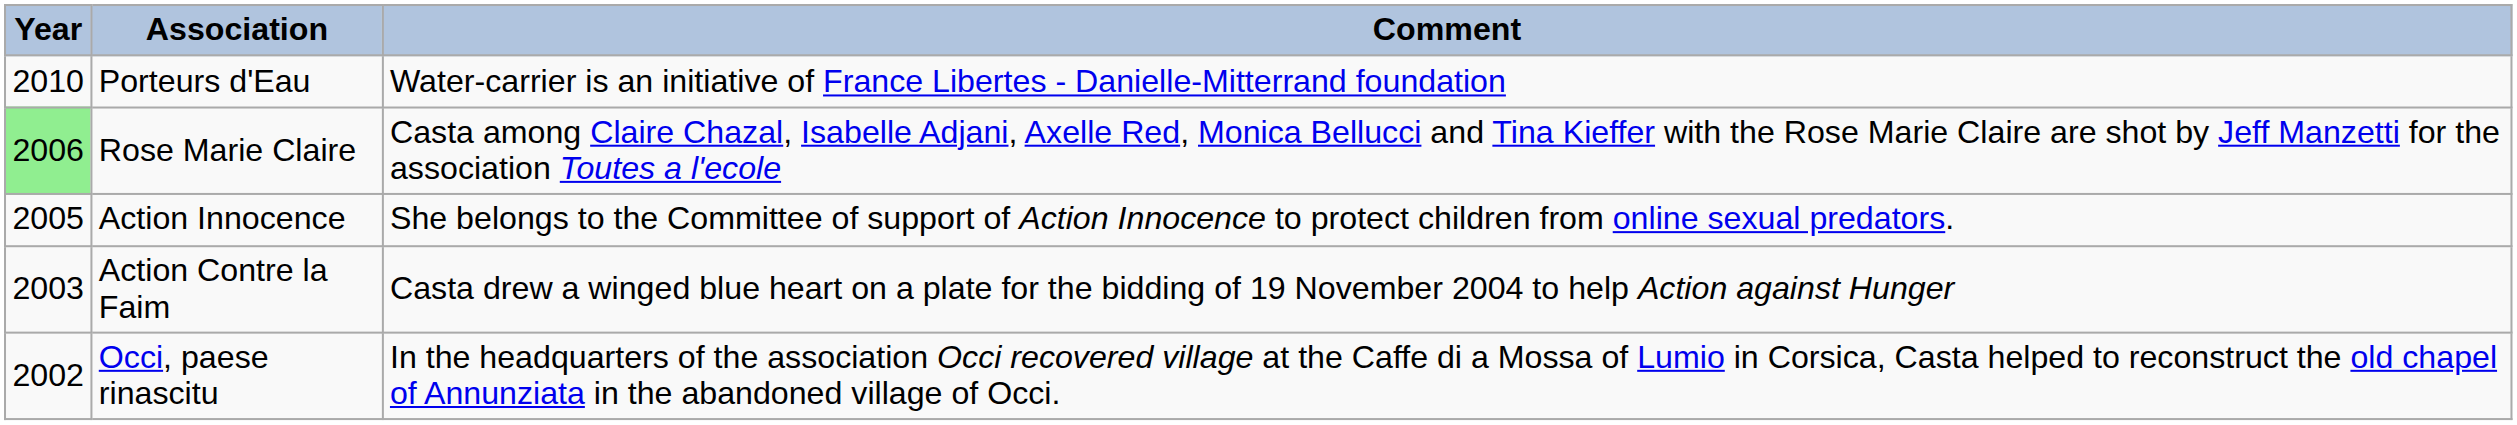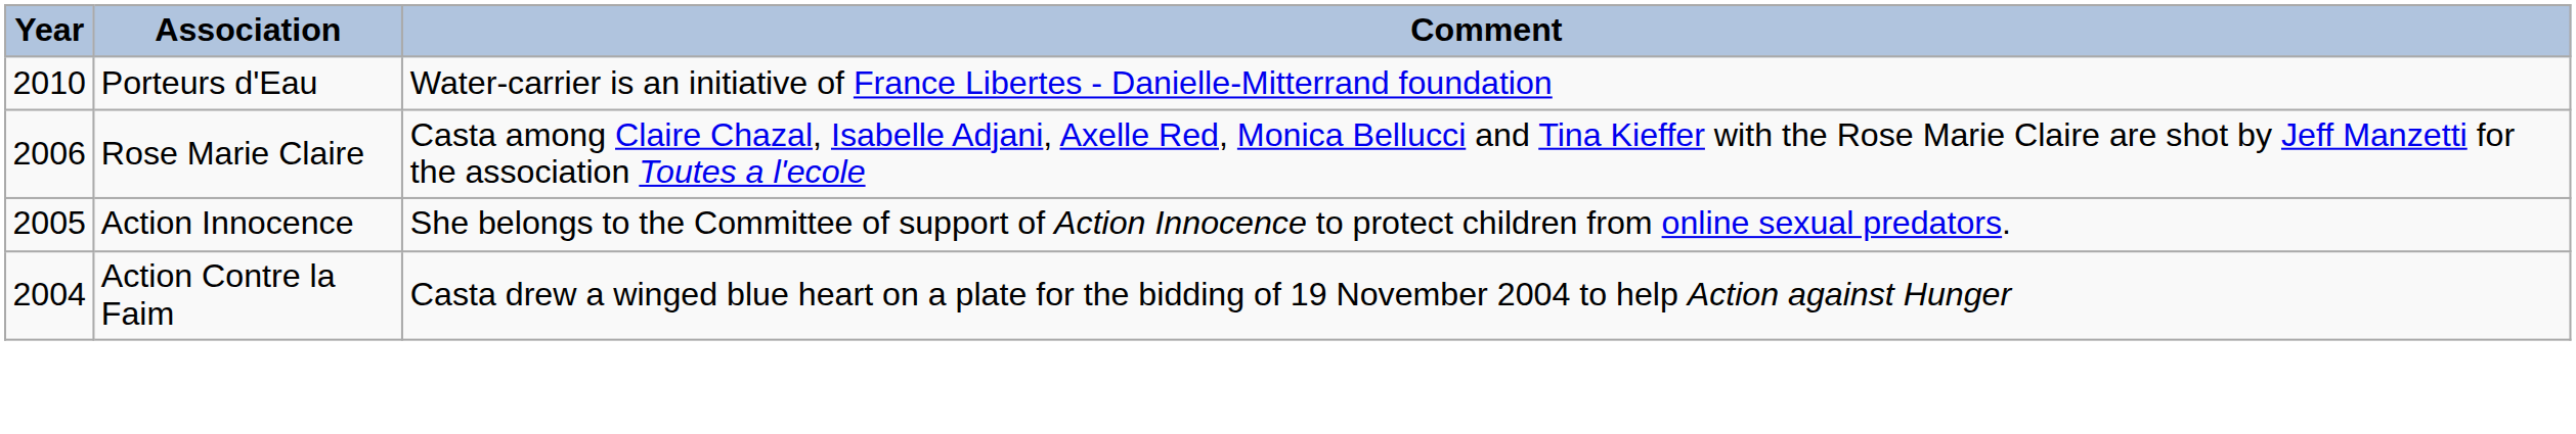Rose Marie Claire | Year: lightgreen background -> no background
Action Contre la Faim | Year: 2003 -> 2004
- row: 2002 | Occi, paese rinascitu | In the headquarters of the association Occi recovered village at the Caffe di a Mossa of Lumio in Corsica, Casta helped to reconstruct the old chapel of Annunziata in the abandoned village of Occi.
